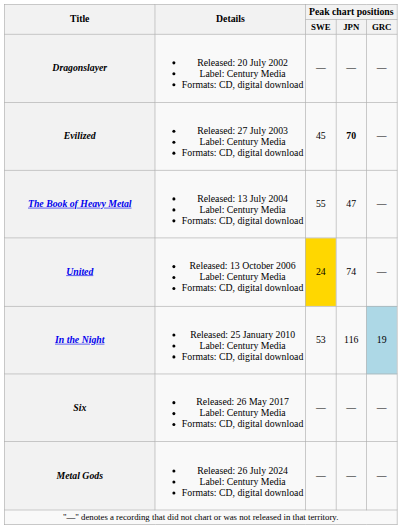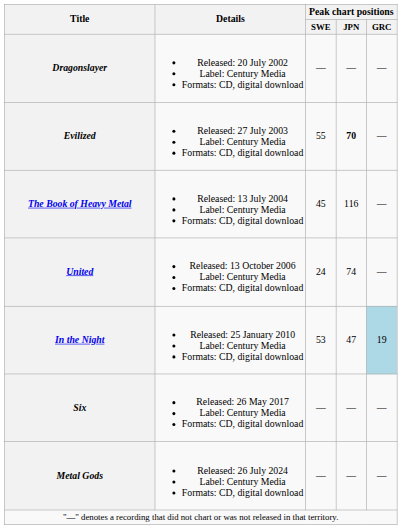Evilized | Peak chart positions / SWE: 45 -> 55
The Book of Heavy Metal | Peak chart positions / SWE: 55 -> 45
The Book of Heavy Metal | Peak chart positions / JPN: 47 -> 116
United | Peak chart positions / SWE: gold background -> no background
In the Night | Peak chart positions / JPN: 116 -> 47
